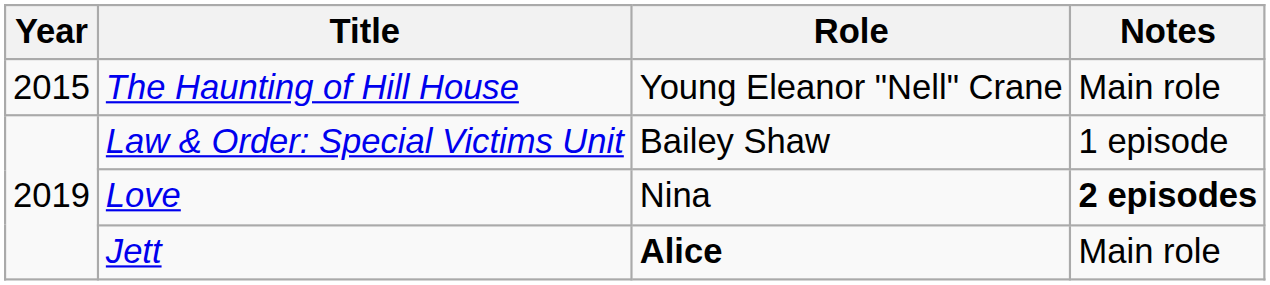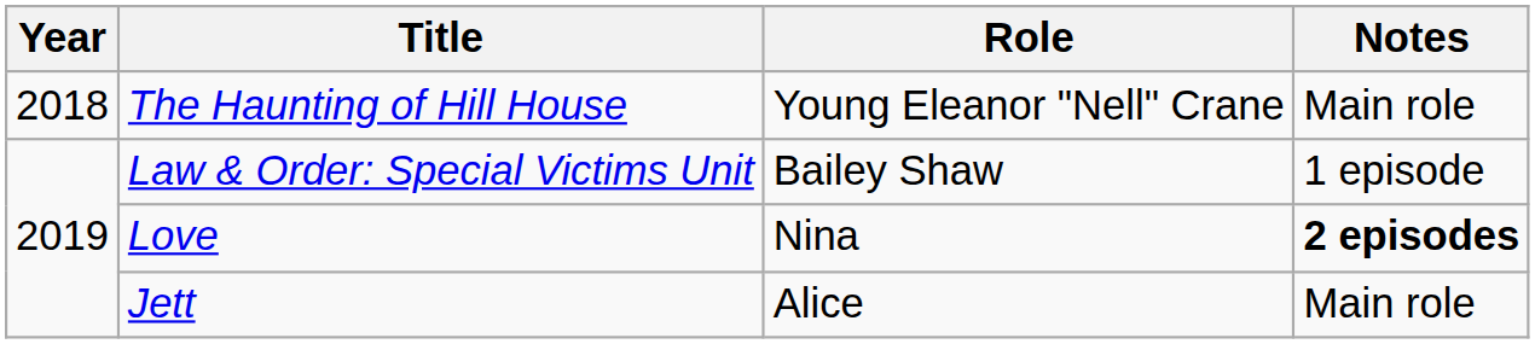The Haunting of Hill House | Year: 2015 -> 2018
Jett | Role: bold -> normal
